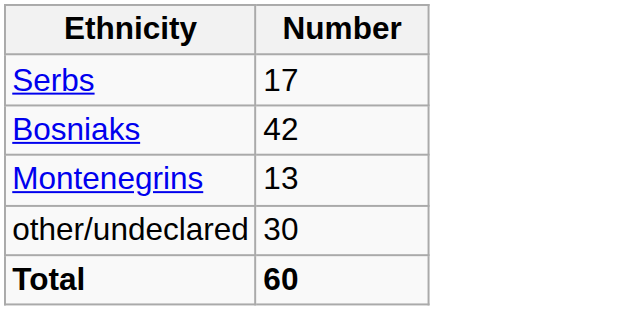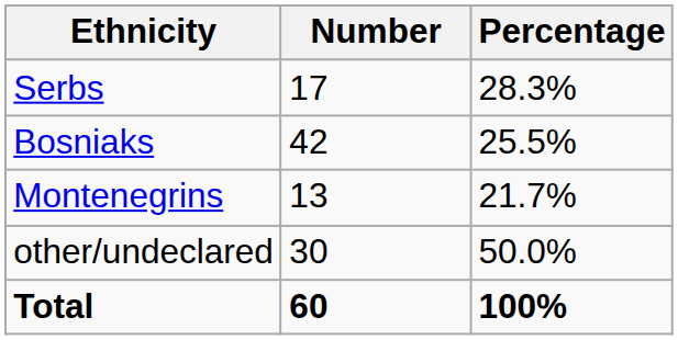+ column: Percentage | 28.3% | 25.5% | 21.7% | 50.0% | 100%
